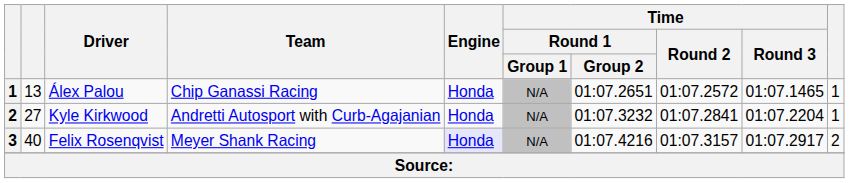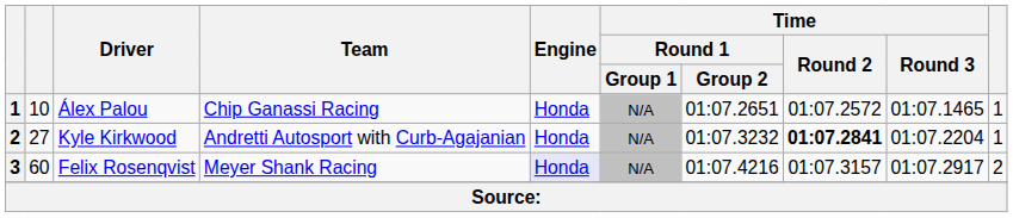Álex Palou | column 2: 13 -> 10
Kyle Kirkwood | Time / Round 2: normal -> bold
Felix Rosenqvist | column 2: 40 -> 60
